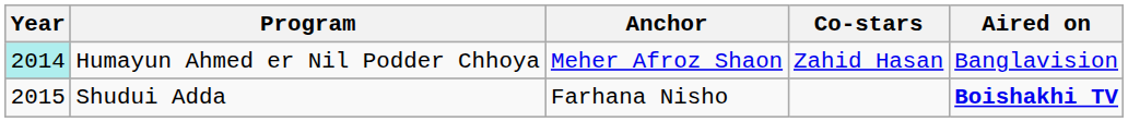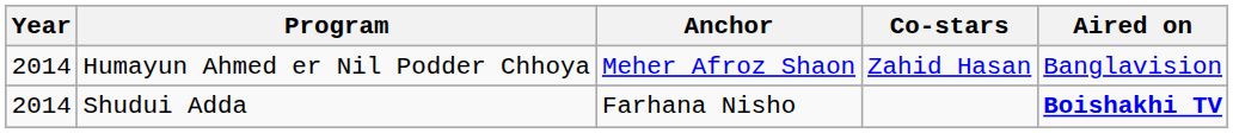Humayun Ahmed er Nil Podder Chhoya | Year: paleturquoise background -> no background
Shudui Adda | Year: 2015 -> 2014
